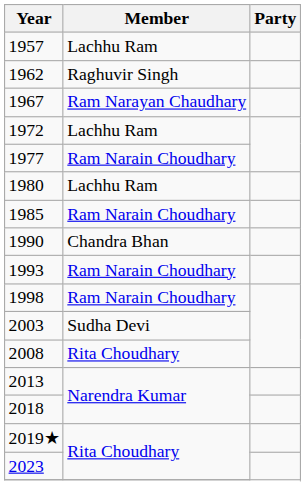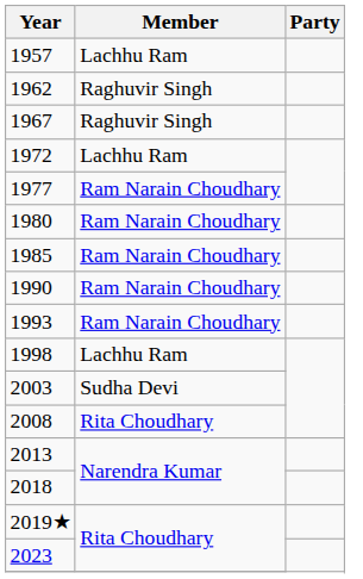1967 | Member: Ram Narayan Chaudhary -> Raghuvir Singh
1980 | Member: Lachhu Ram -> Ram Narain Choudhary
1990 | Member: Chandra Bhan -> Ram Narain Choudhary
1998 | Member: Ram Narain Choudhary -> Lachhu Ram
